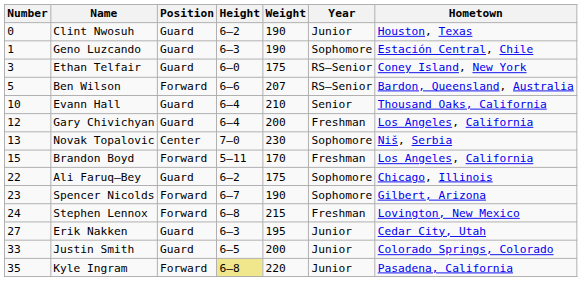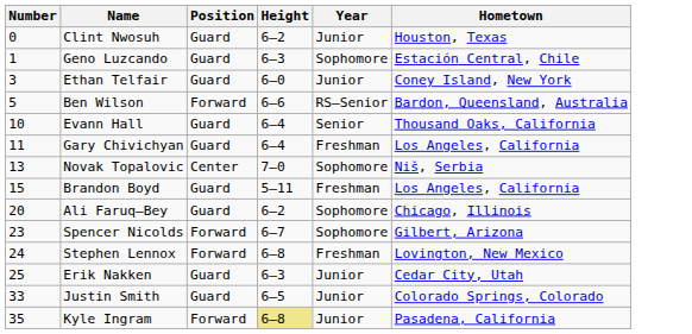- column: Weight | 190 | 190 | 175 | 207 | 210 | 200 | 230 | 170 | 175 | 190 | 215 | 195 | 200 | 220
Ethan Telfair | Year: RS–Senior -> Junior
Gary Chivichyan | Number: 12 -> 11
Brandon Boyd | Position: Forward -> Guard
Ali Faruq–Bey | Number: 22 -> 20
Erik Nakken | Number: 27 -> 25
